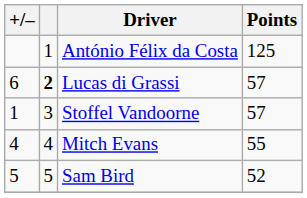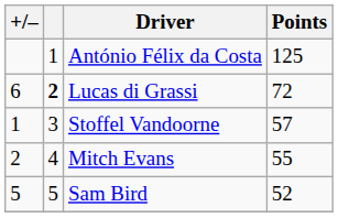Lucas di Grassi | Points: 57 -> 72
Mitch Evans | +/–: 4 -> 2
